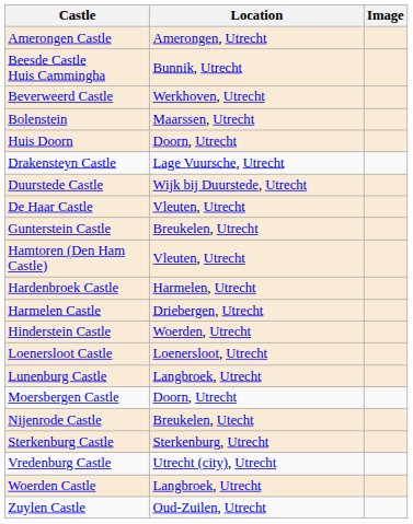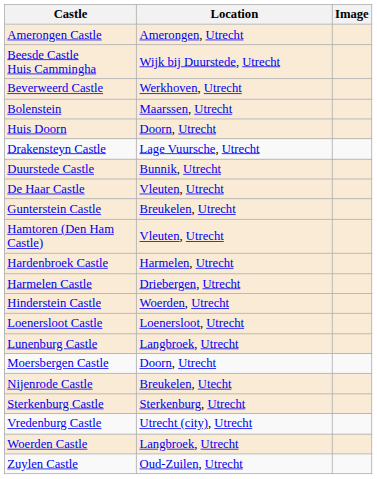Beesde Castle Huis Cammingha | Location: Bunnik, Utrecht -> Wijk bij Duurstede, Utrecht
Duurstede Castle | Location: Wijk bij Duurstede, Utrecht -> Bunnik, Utrecht
